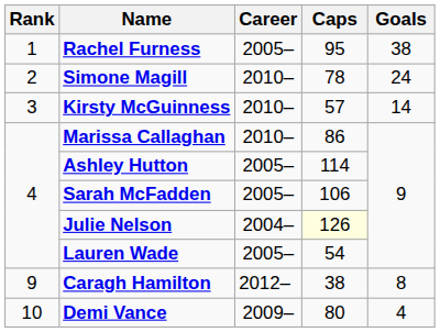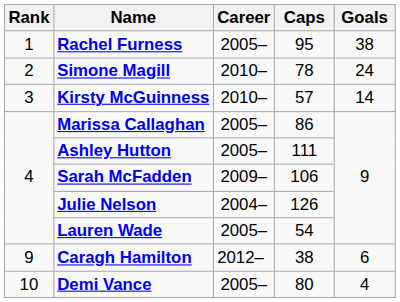Marissa Callaghan | Career: 2010– -> 2005–
Ashley Hutton | Caps: 114 -> 111
Sarah McFadden | Career: 2005– -> 2009–
Julie Nelson | Caps: lightyellow background -> no background
Caragh Hamilton | Goals: 8 -> 6
Demi Vance | Career: 2009– -> 2005–
